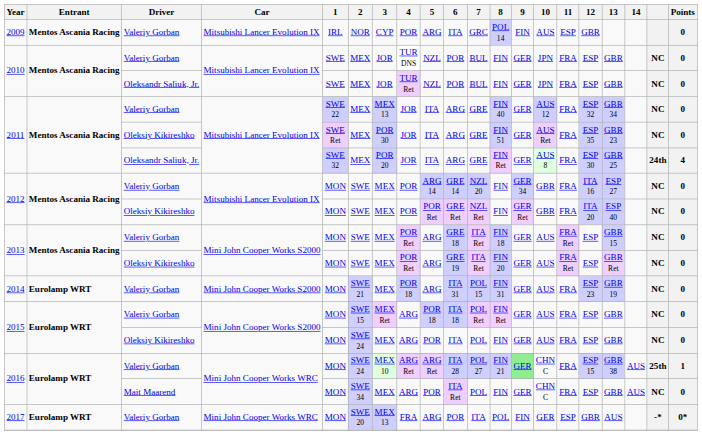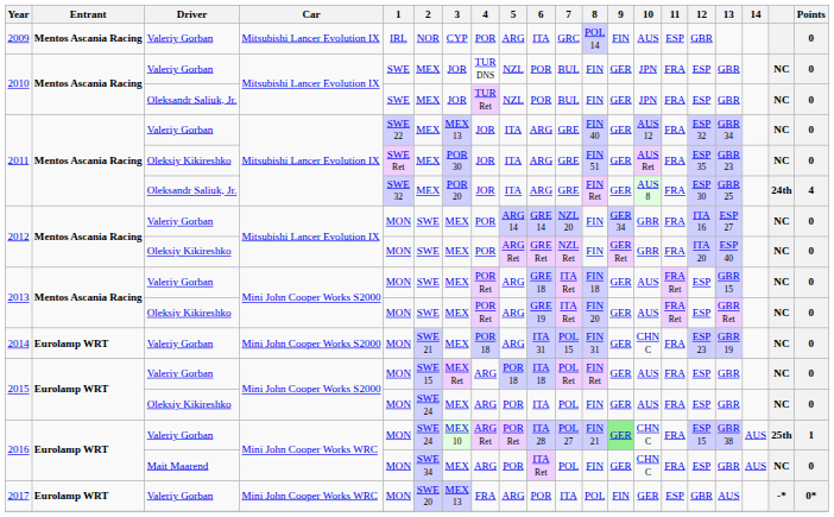2012 / Oleksiy Kikireshko | 5: POR Ret -> ARG Ret
2014 | 10: AUS -> CHN C
2016 / Valeriy Gorban | 5: ARG Ret -> POR Ret
